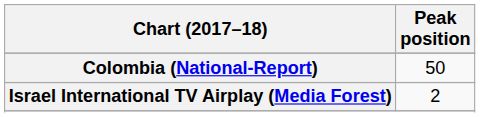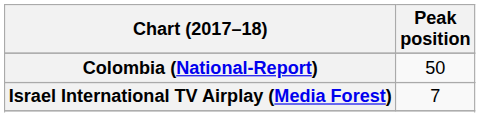Israel International TV Airplay (Media Forest) | Peak position: 2 -> 7
